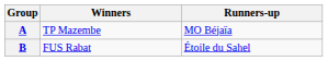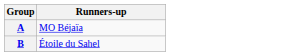- column: Winners | TP Mazembe | FUS Rabat
